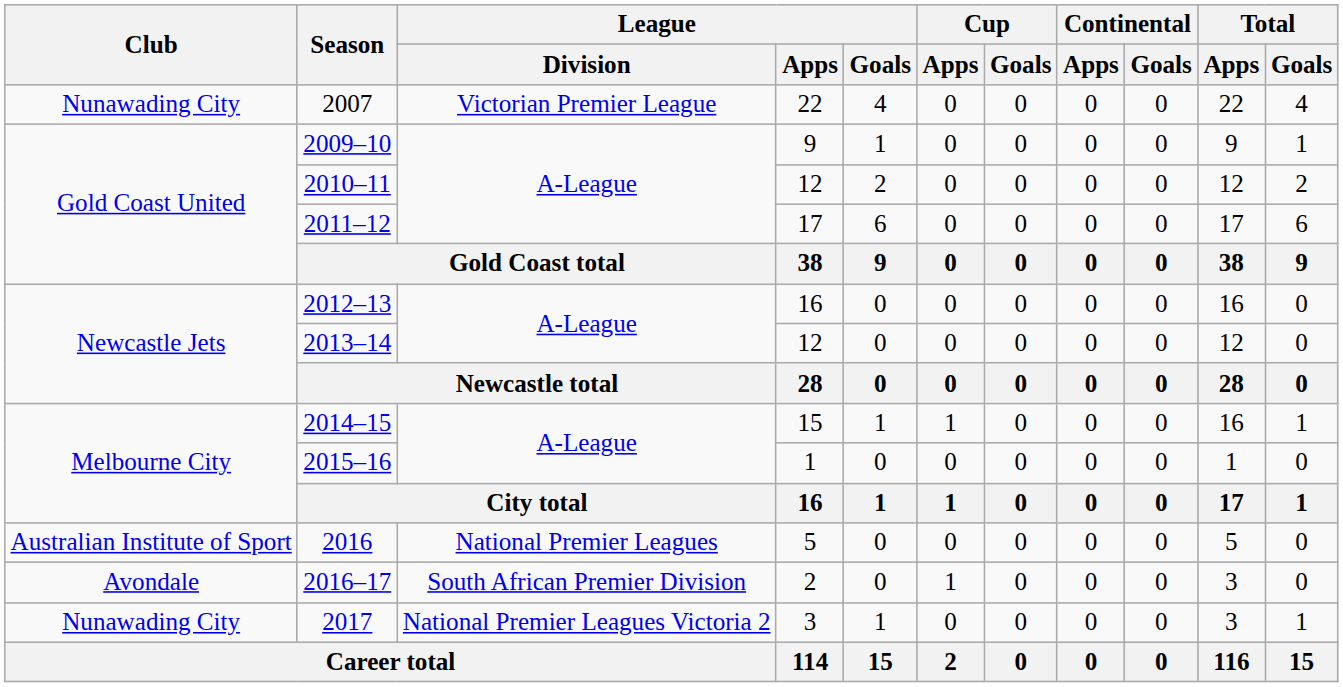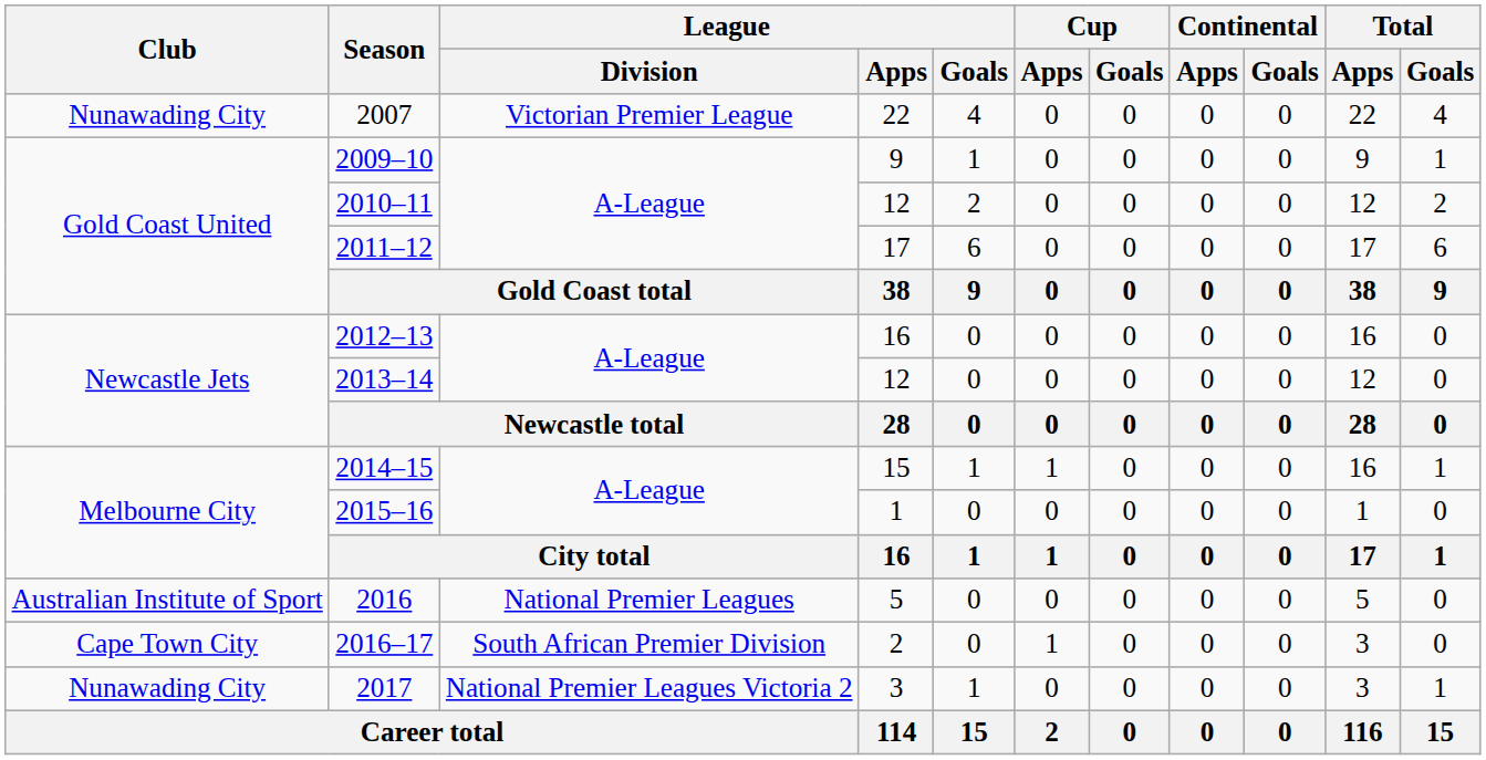2016–17 | Club: Avondale -> Cape Town City
